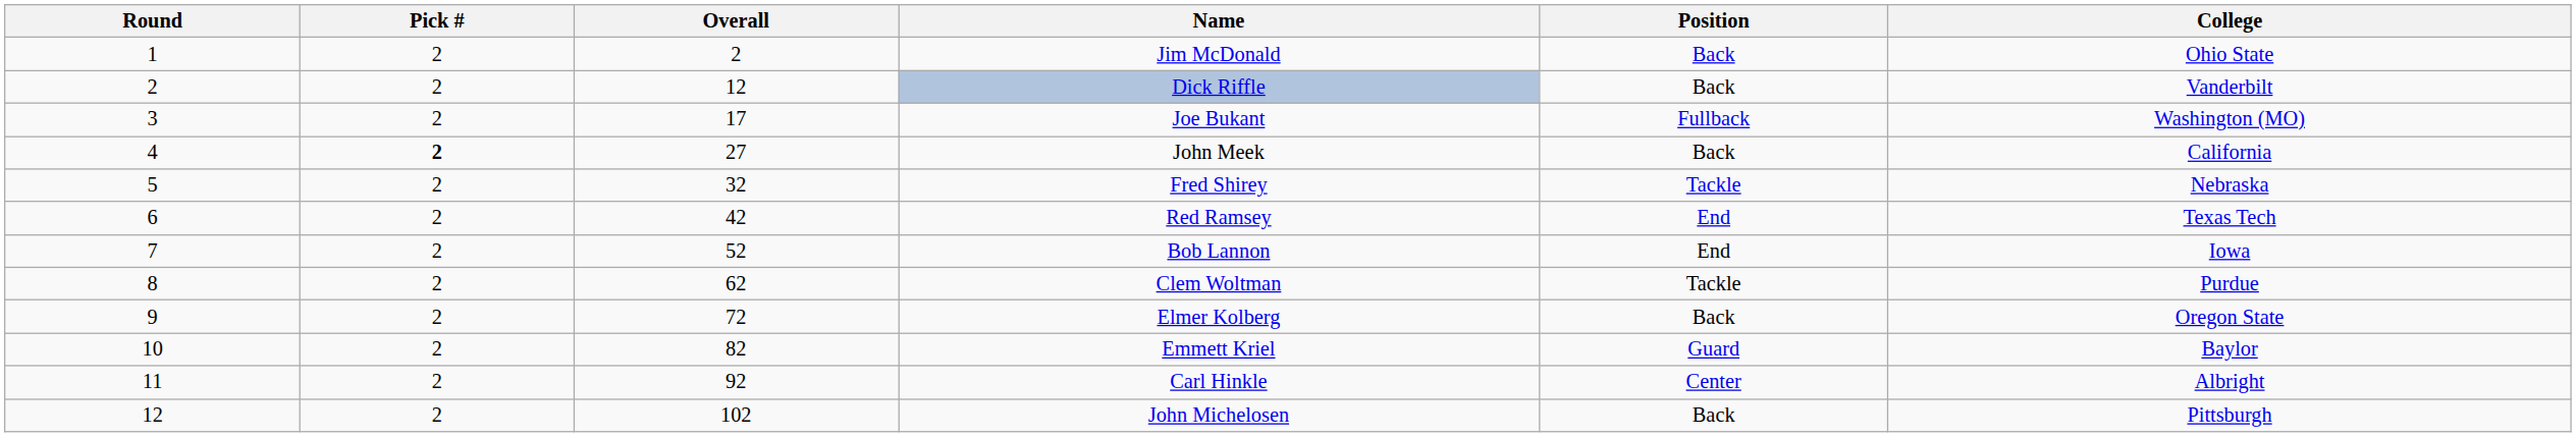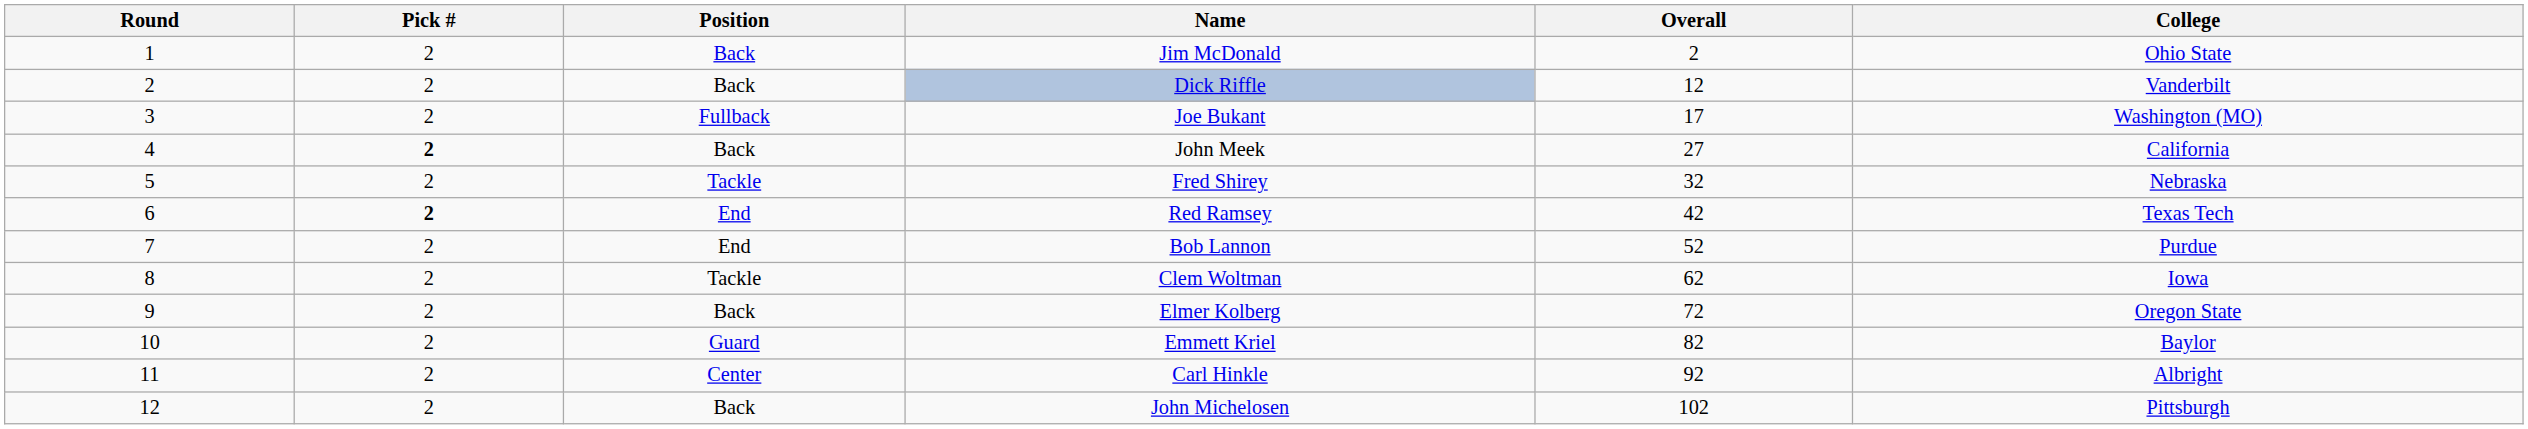columns swapped: Overall <-> Position
Red Ramsey | Pick #: normal -> bold
Bob Lannon | College: Iowa -> Purdue
Clem Woltman | College: Purdue -> Iowa
